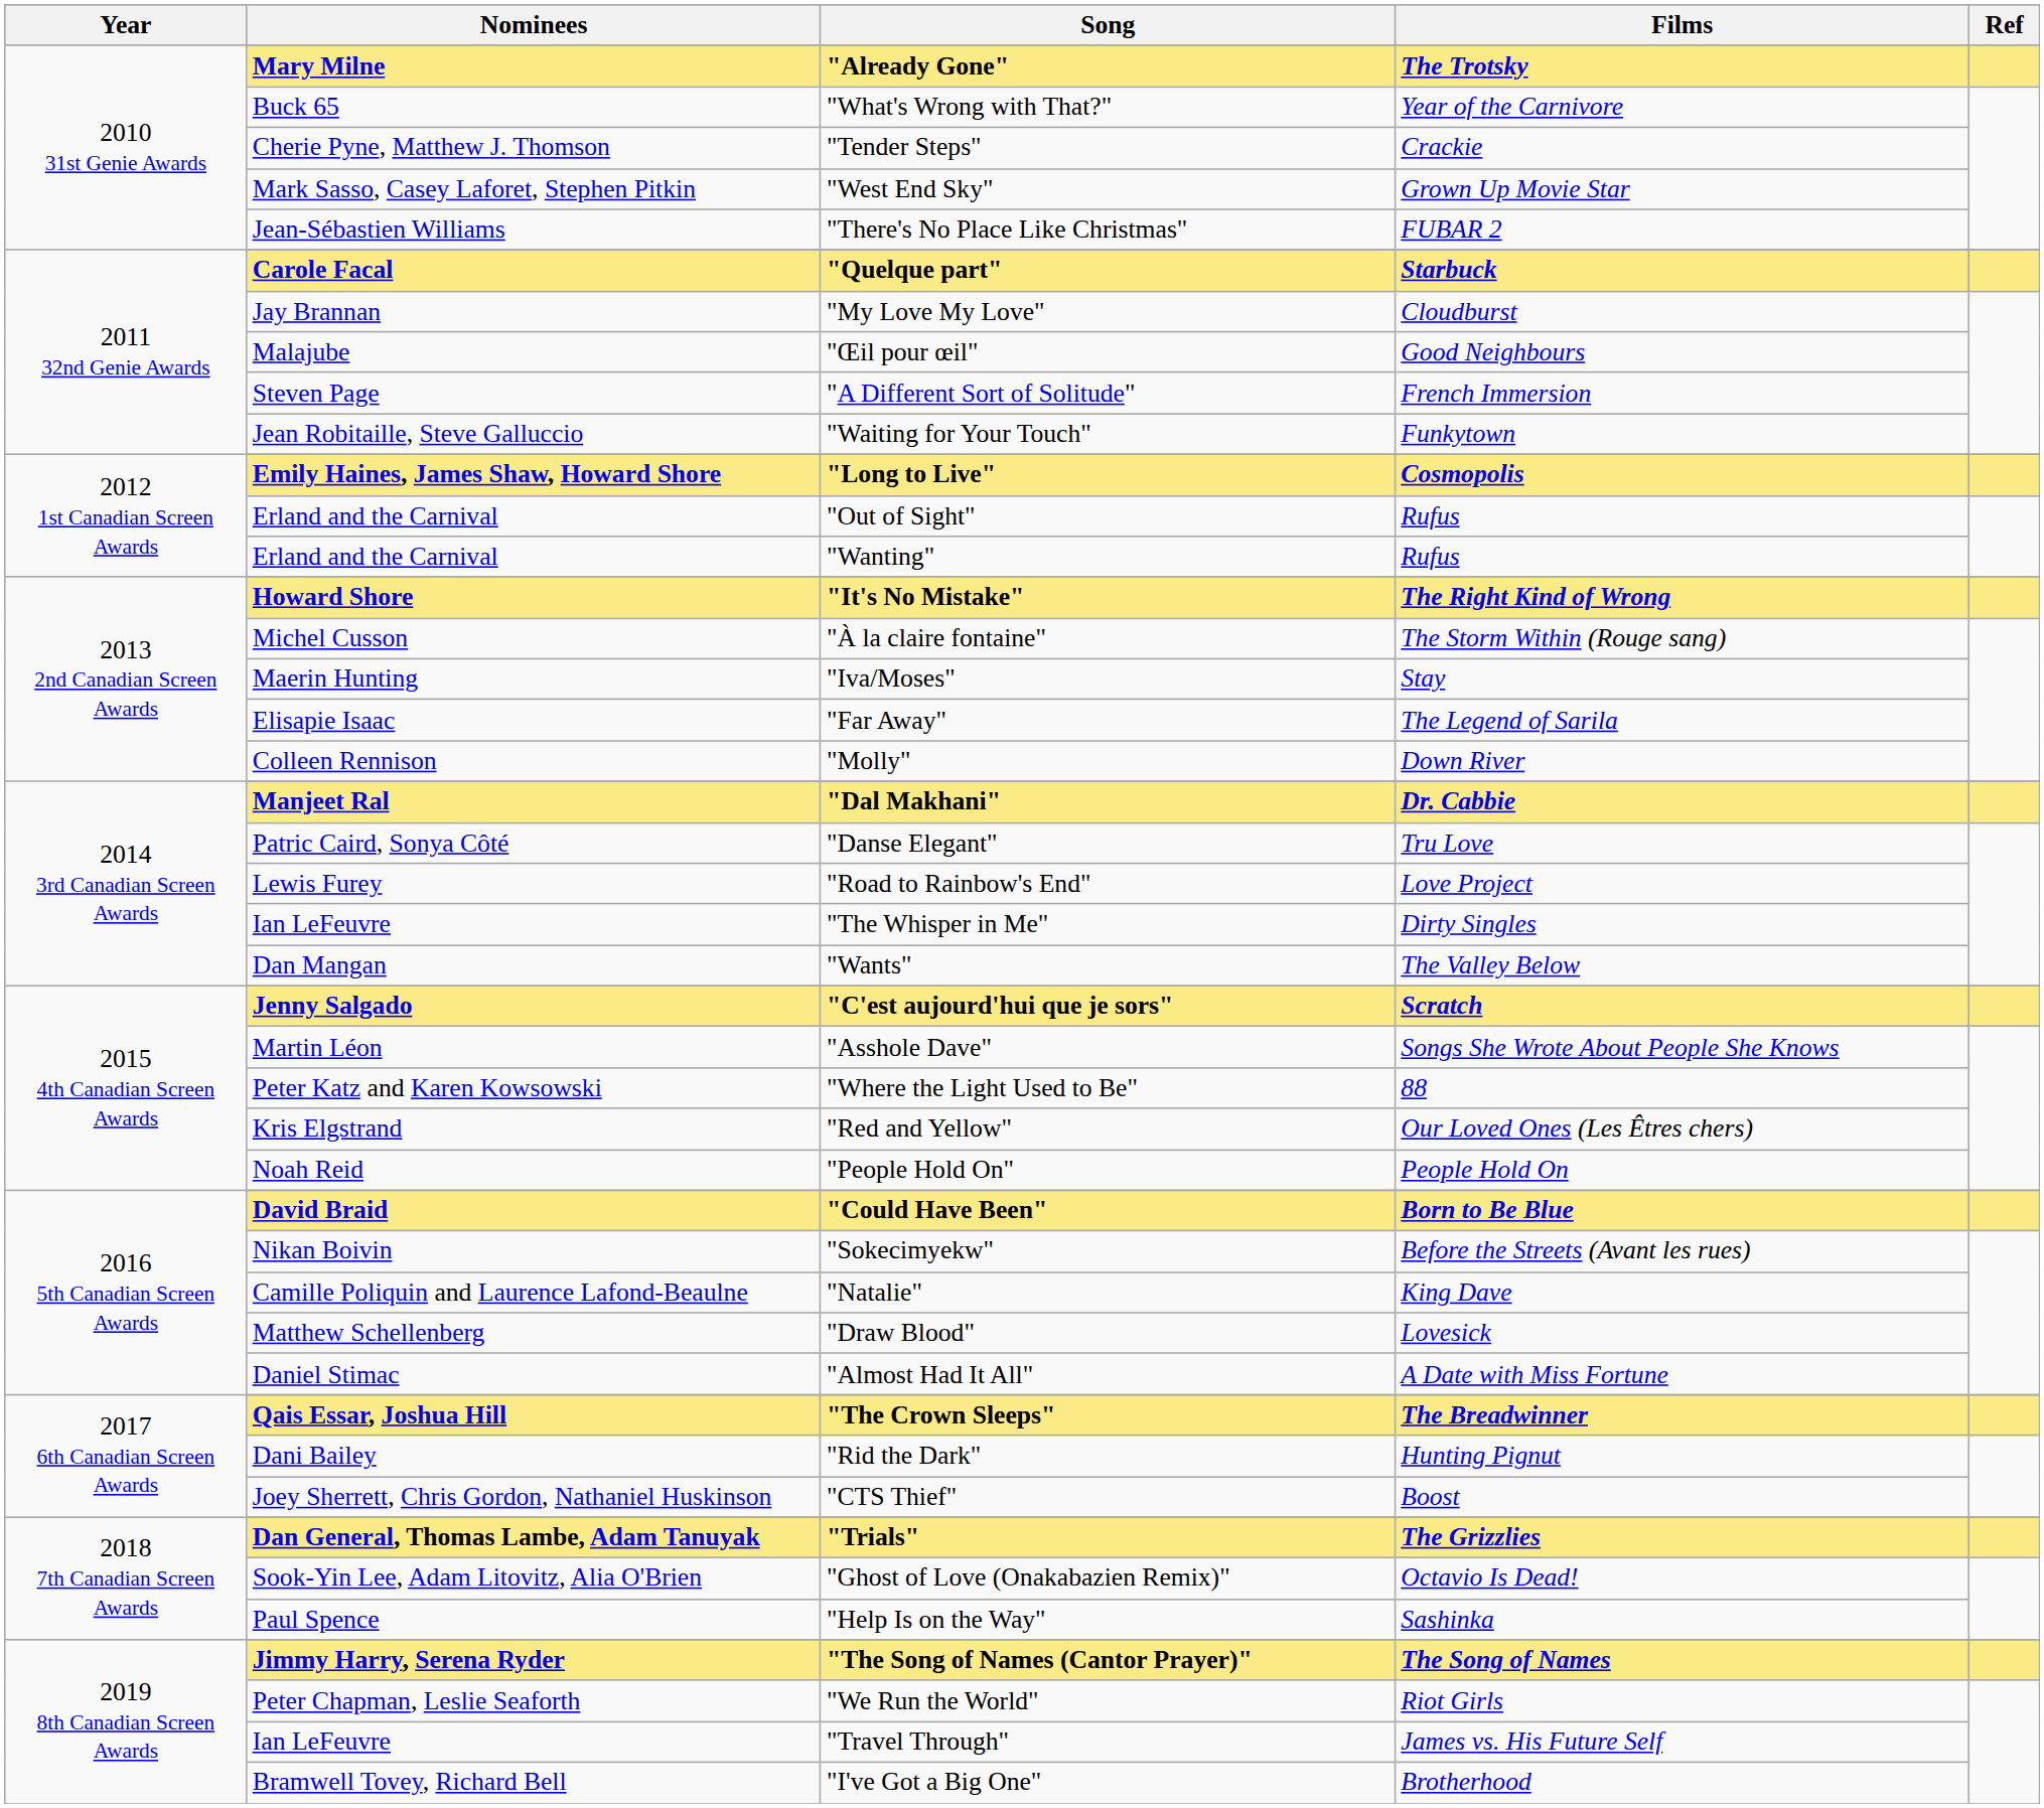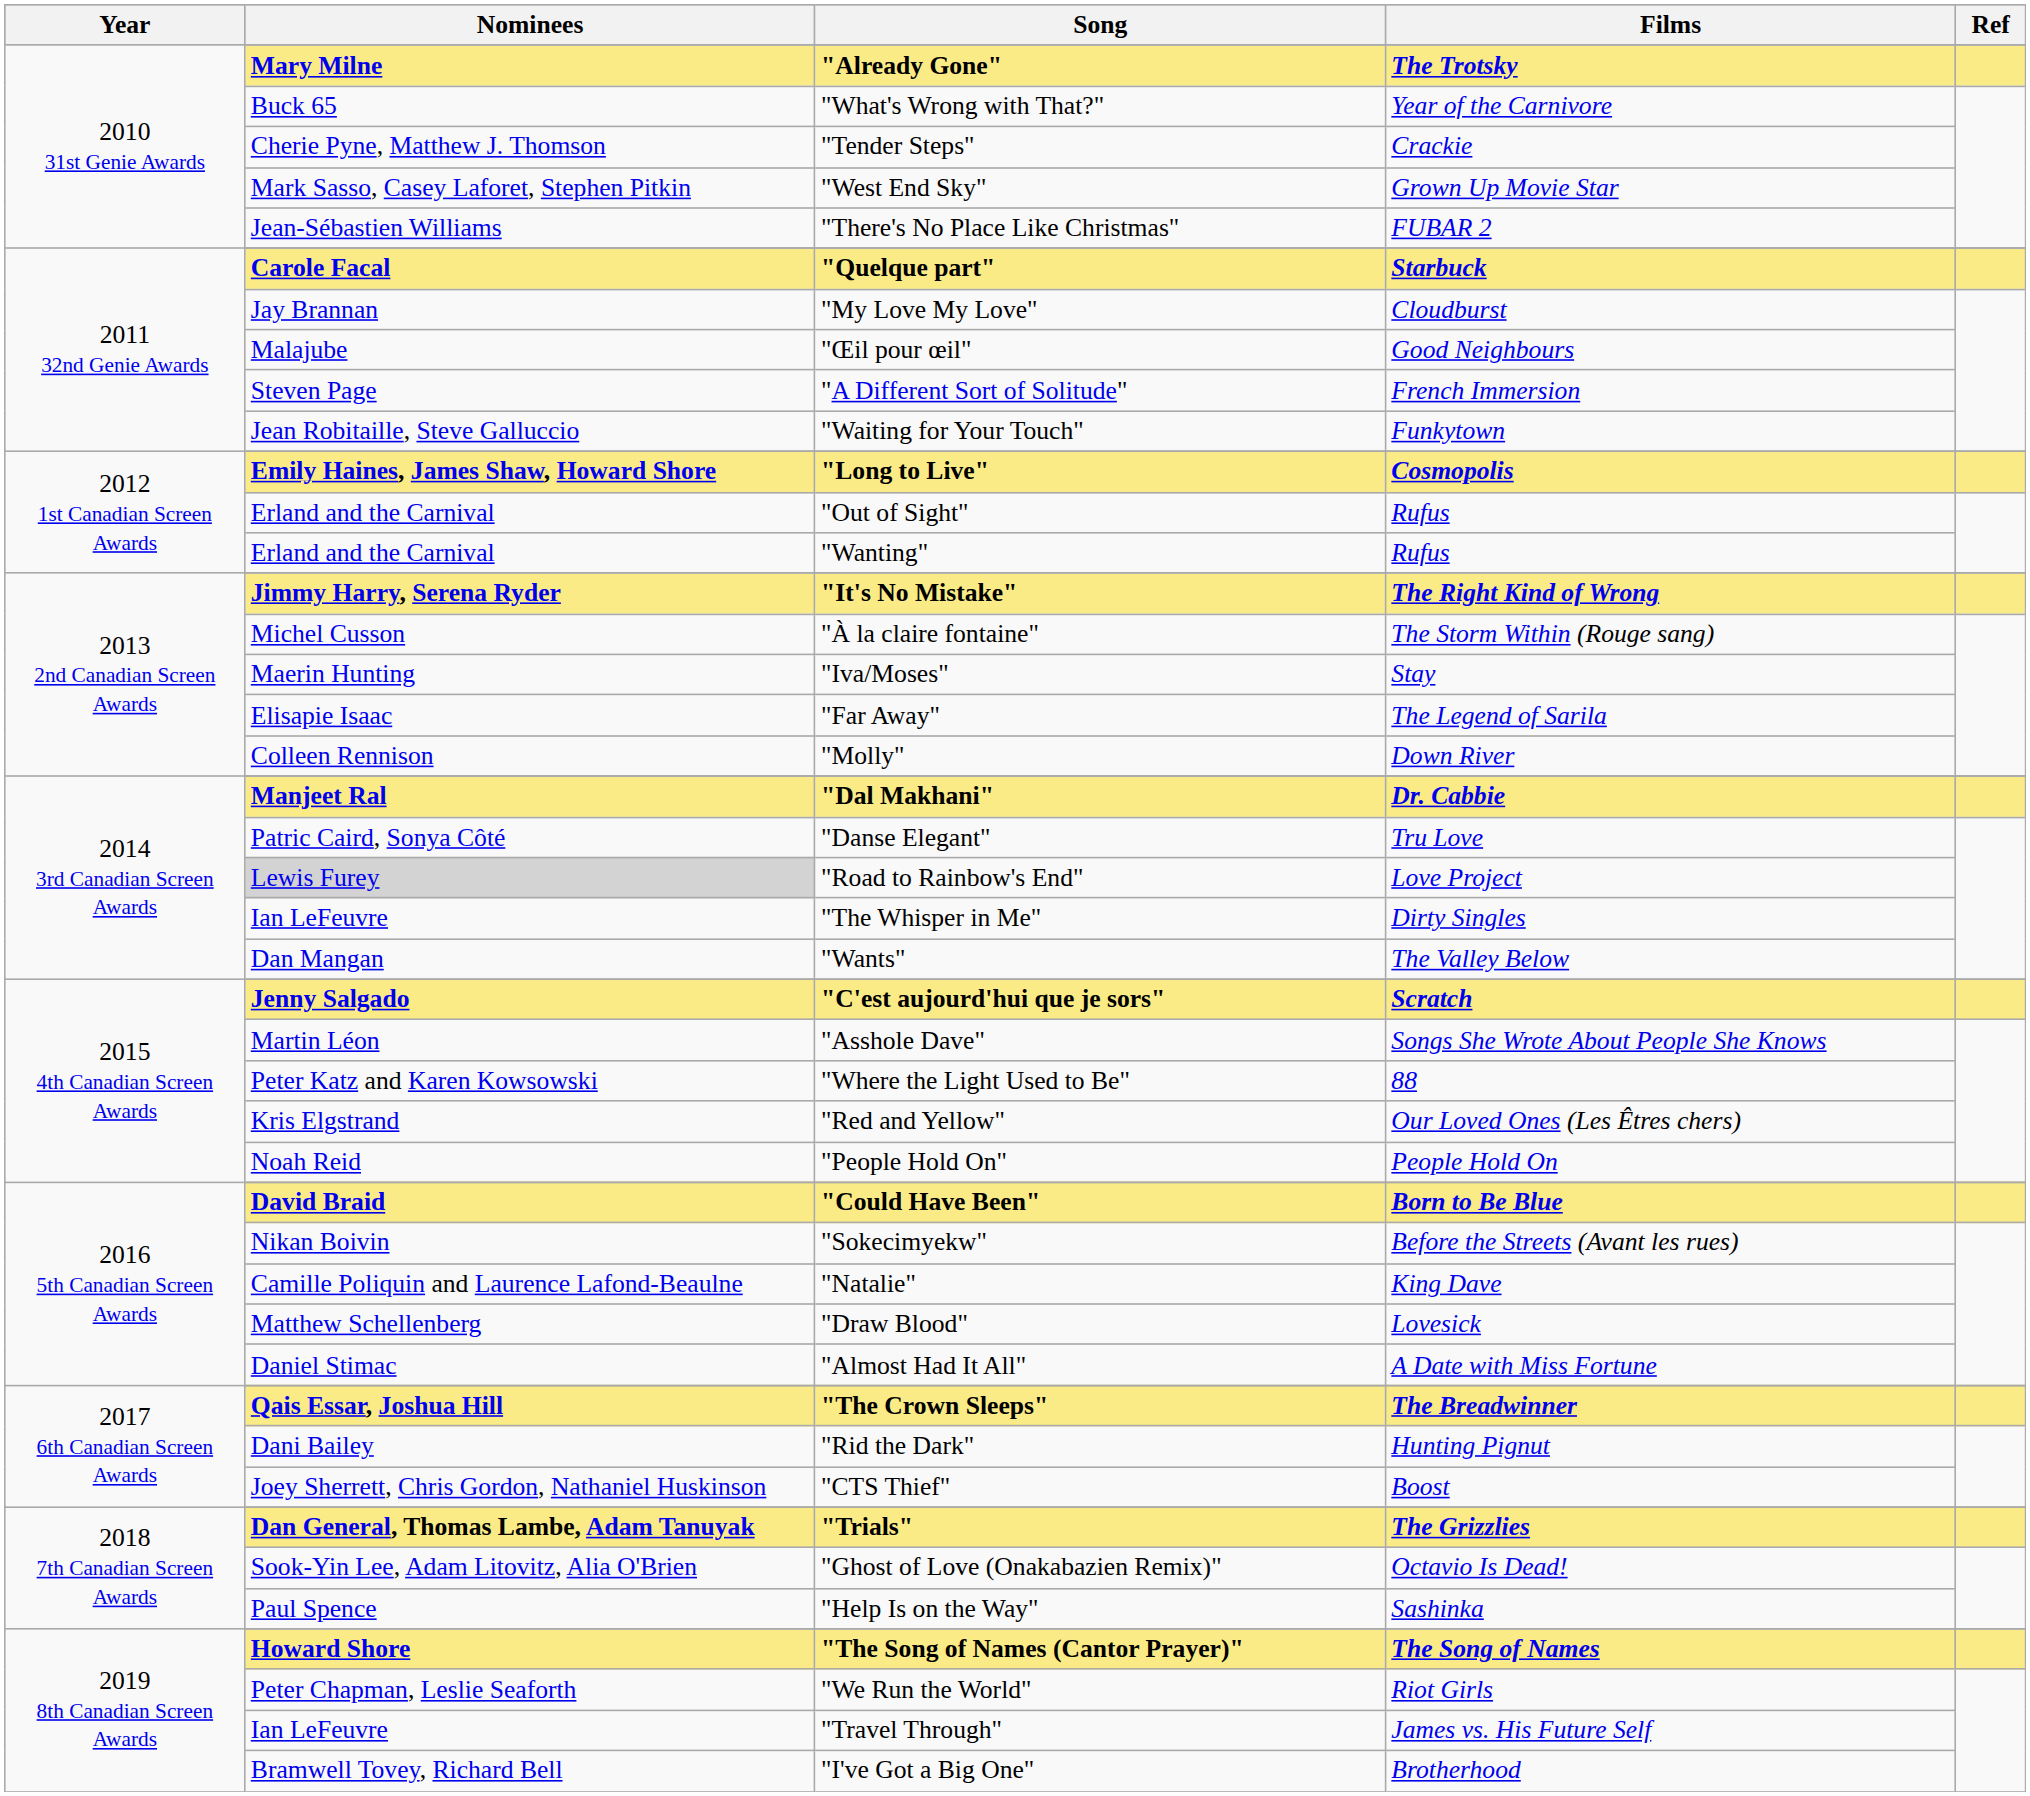"It's No Mistake" | Nominees: Howard Shore -> Jimmy Harry, Serena Ryder
"Road to Rainbow's End" | Nominees: no background -> lightgrey background
"The Song of Names (Cantor Prayer)" | Nominees: Jimmy Harry, Serena Ryder -> Howard Shore
